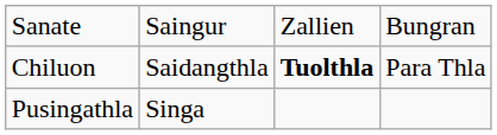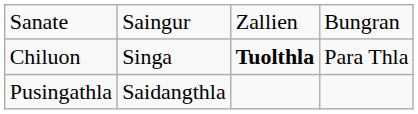Chiluon | column 2: Saidangthla -> Singa
Pusingathla | column 2: Singa -> Saidangthla
